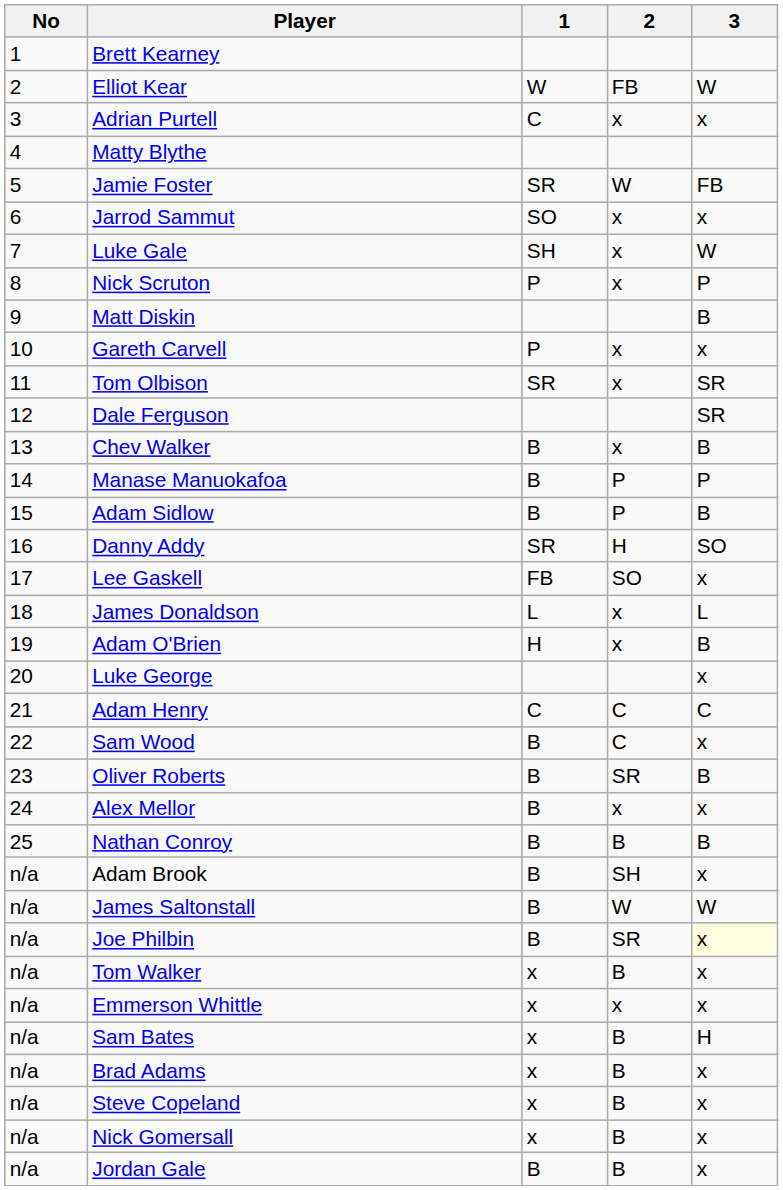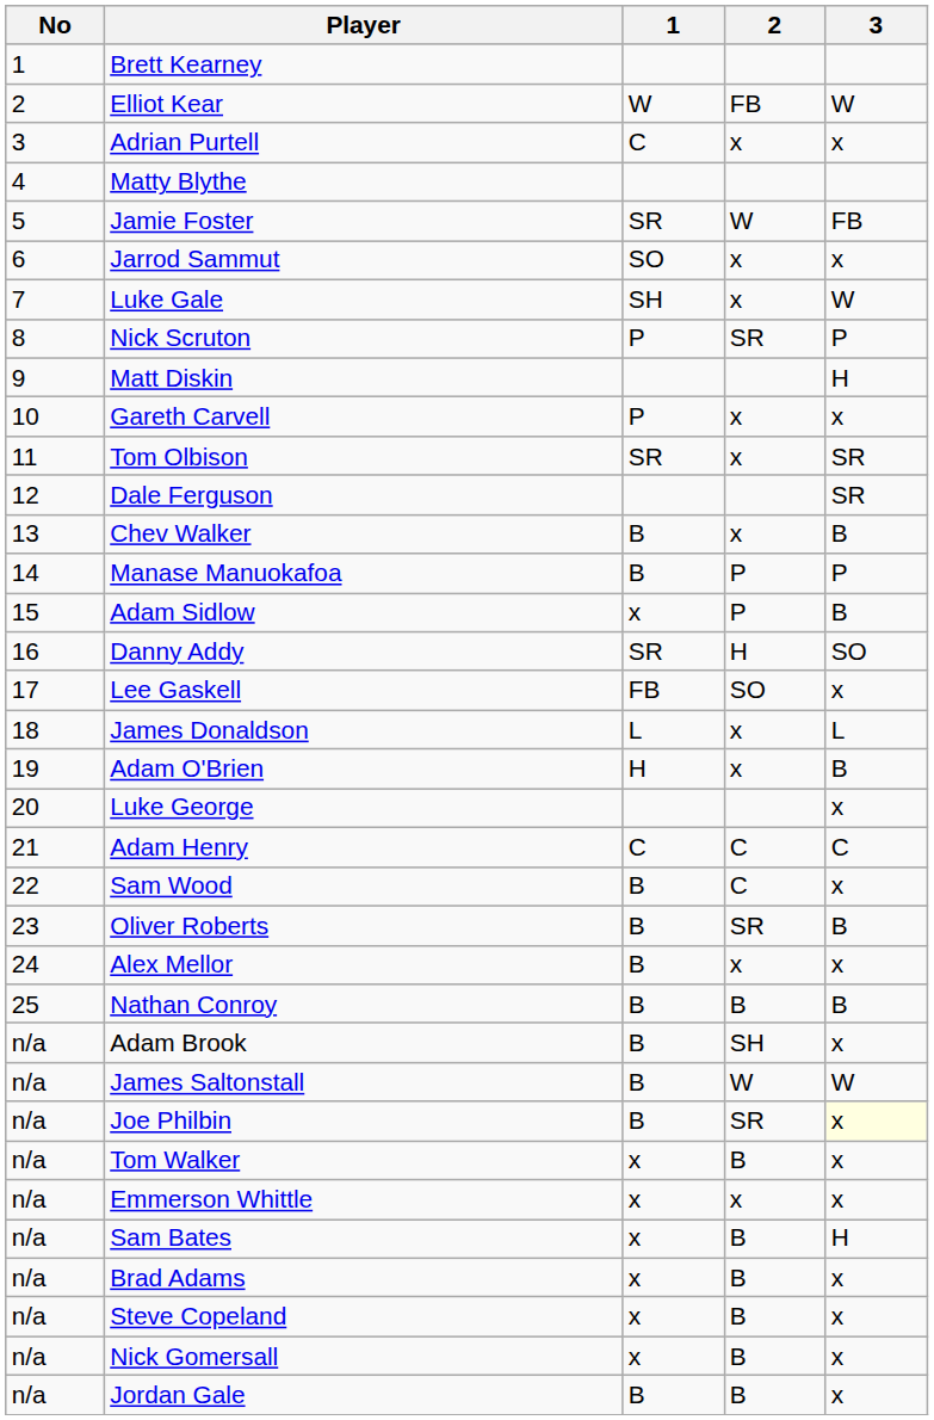Nick Scruton | 2: x -> SR
Matt Diskin | 3: B -> H
Adam Sidlow | 1: B -> x
